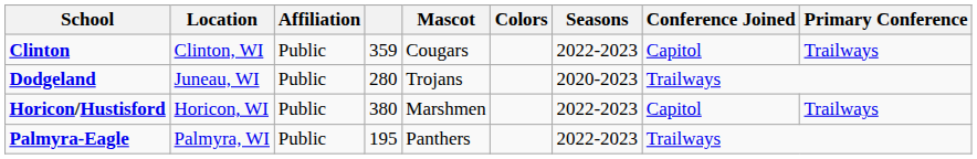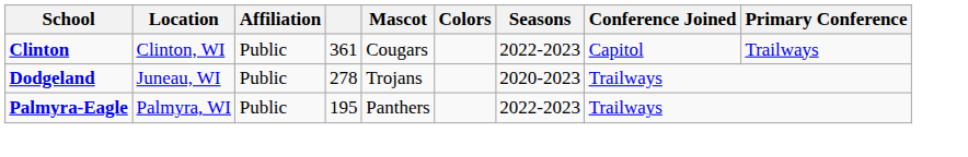Clinton | column 4: 359 -> 361
Dodgeland | column 4: 280 -> 278
- row: Horicon/Hustisford | Horicon, WI | Public | 380 | Marshmen | 2022-2023 | Capitol | Trailways
